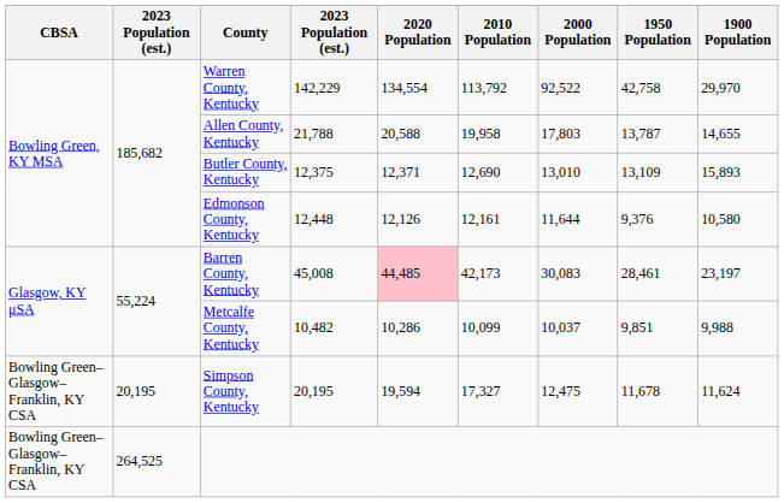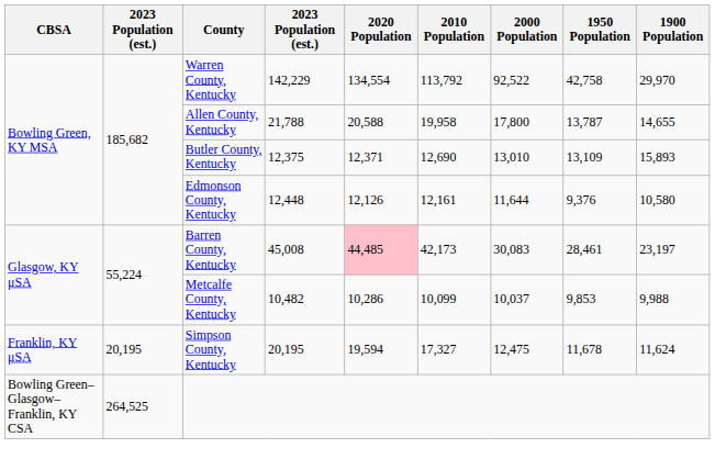Allen County, Kentucky | 2000 Population: 17,803 -> 17,800
Metcalfe County, Kentucky | 1950 Population: 9,851 -> 9,853
Simpson County, Kentucky | CBSA: Bowling Green–Glasgow–Franklin, KY CSA -> Franklin, KY μSA
